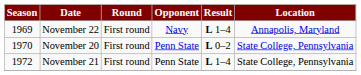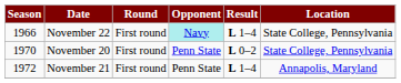November 22 | Season: 1969 -> 1966
November 22 | Opponent: no background -> paleturquoise background
November 22 | Location: Annapolis, Maryland -> State College, Pennsylvania
November 21 | Location: State College, Pennsylvania -> Annapolis, Maryland
